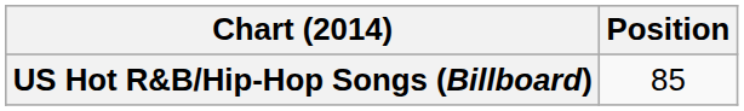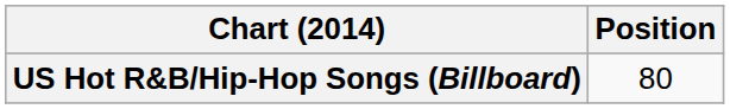US Hot R&B/Hip-Hop Songs (Billboard) | Position: 85 -> 80
